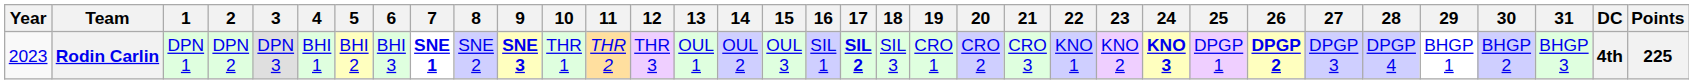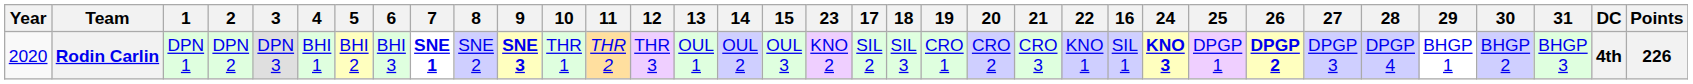columns swapped: 16 <-> 23
Rodin Carlin | Year: 2023 -> 2020
Rodin Carlin | 17: bold -> normal
Rodin Carlin | Points: 225 -> 226
